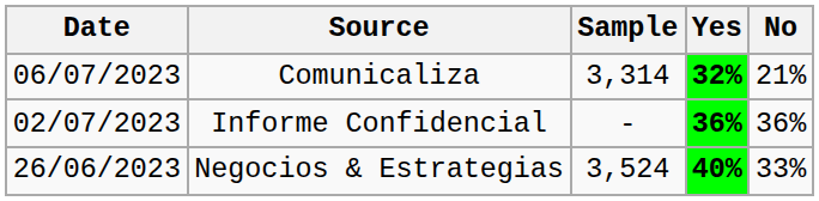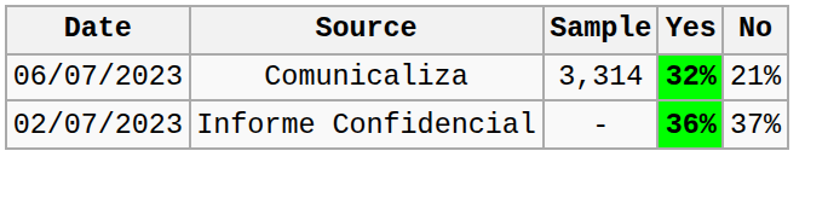Informe Confidencial | No: 36% -> 37%
- row: 26/06/2023 | Negocios & Estrategias | 3,524 | 40% | 33%
